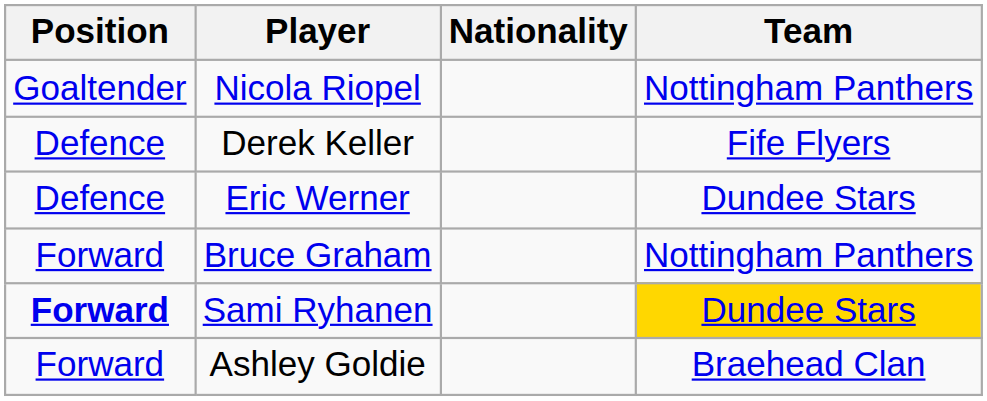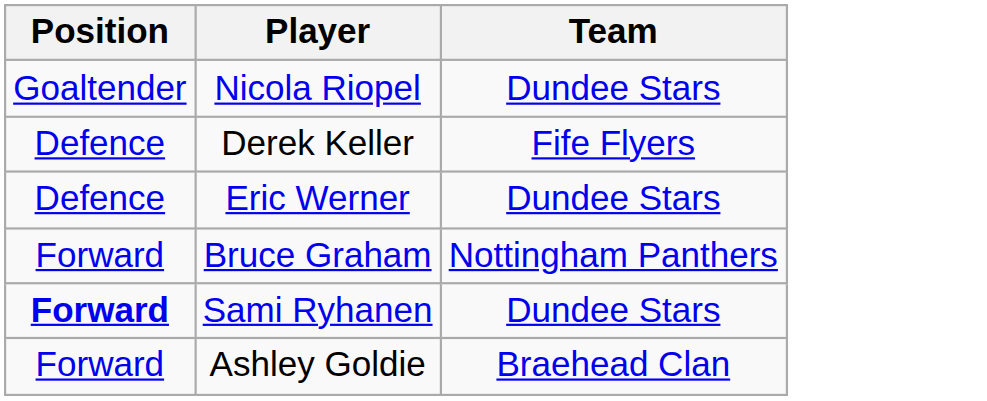- column: Nationality
Nicola Riopel | Team: Nottingham Panthers -> Dundee Stars
Sami Ryhanen | Team: gold background -> no background
